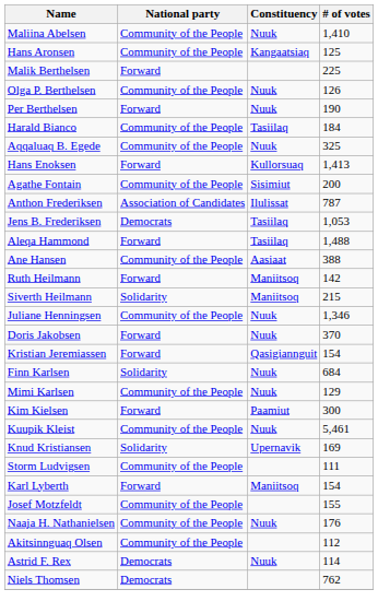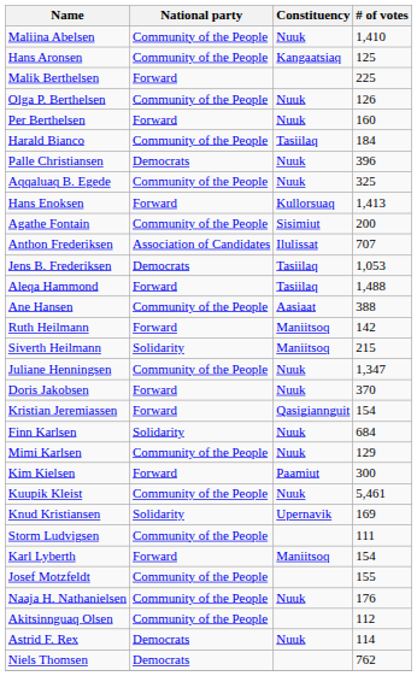Per Berthelsen | # of votes: 190 -> 160
+ row: Palle Christiansen | Democrats | Nuuk | 396
Anthon Frederiksen | # of votes: 787 -> 707
Juliane Henningsen | # of votes: 1,346 -> 1,347
